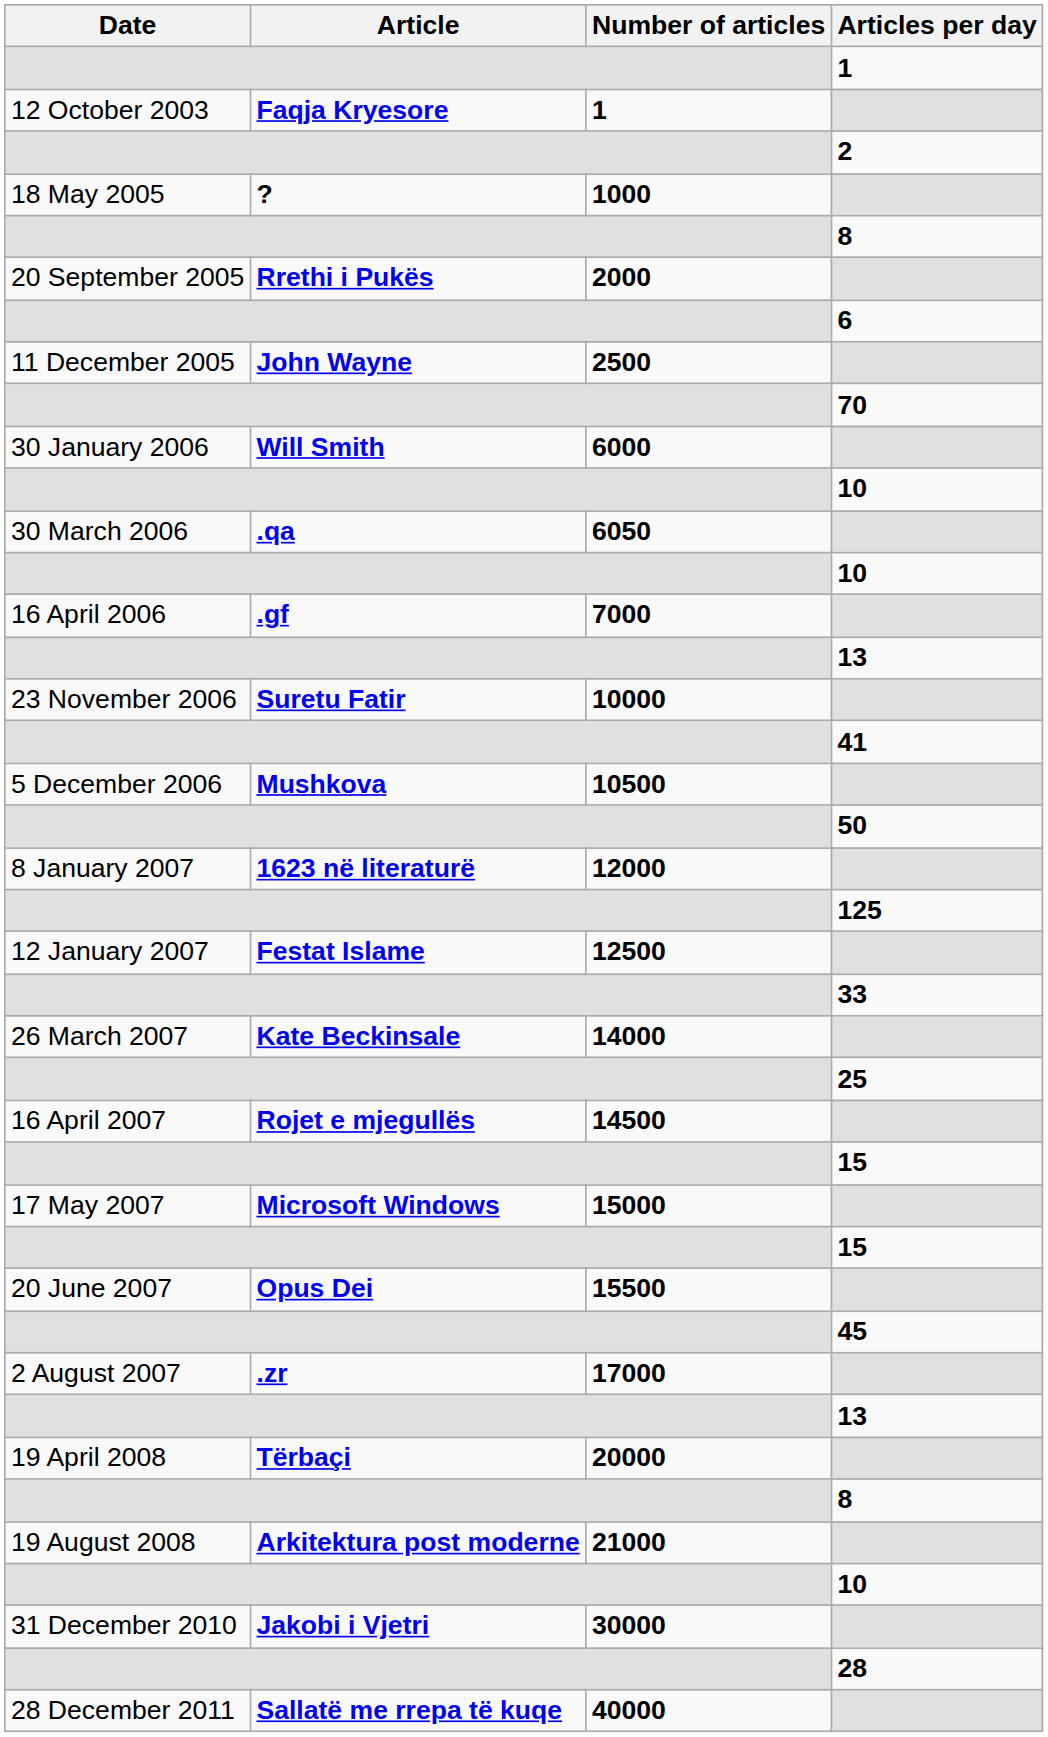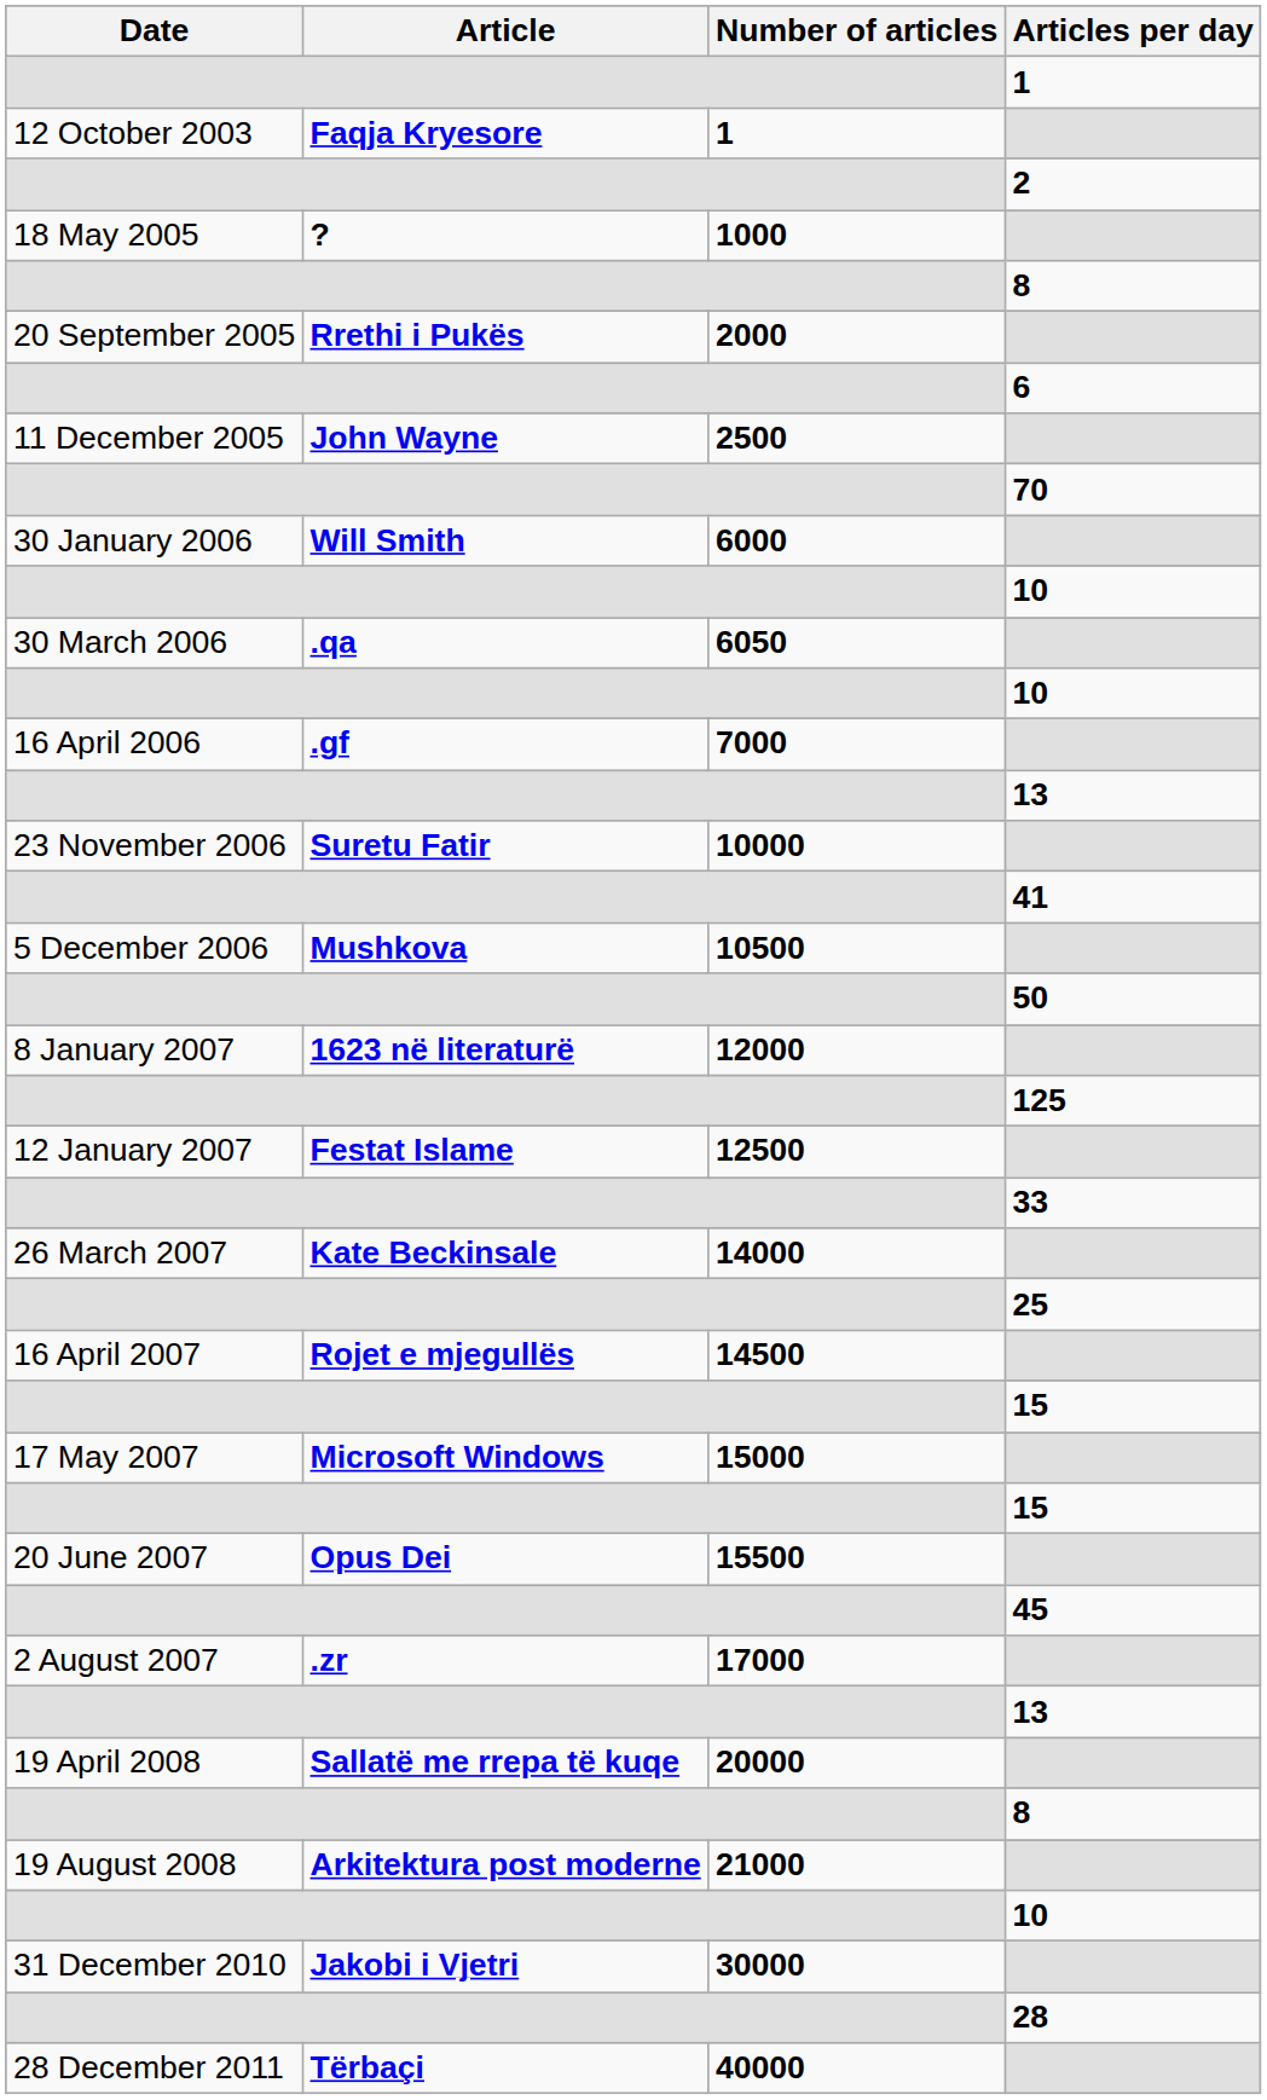19 April 2008 | Article: Tërbaçi -> Sallatë me rrepa të kuqe
28 December 2011 | Article: Sallatë me rrepa të kuqe -> Tërbaçi
